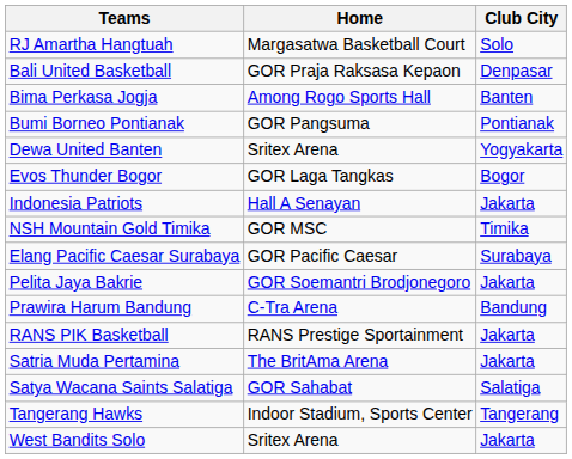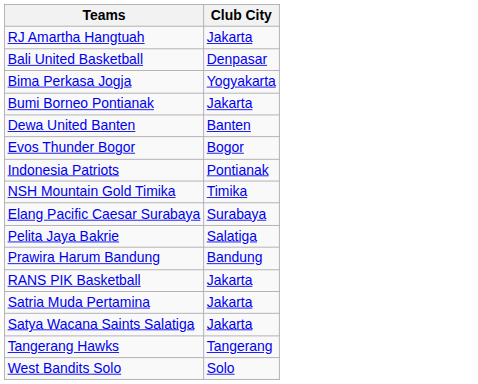- column: Home | Margasatwa Basketball Court | GOR Praja Raksasa Kepaon | Among Rogo Sports Hall | GOR Pangsuma | Sritex Arena | GOR Laga Tangkas | Hall A Senayan | GOR MSC | GOR Pacific Caesar | GOR Soemantri Brodjonegoro | C-Tra Arena | RANS Prestige Sportainment | The BritAma Arena | GOR Sahabat | Indoor Stadium, Sports Center | Sritex Arena
RJ Amartha Hangtuah | Club City: Solo -> Jakarta
Bima Perkasa Jogja | Club City: Banten -> Yogyakarta
Bumi Borneo Pontianak | Club City: Pontianak -> Jakarta
Dewa United Banten | Club City: Yogyakarta -> Banten
Indonesia Patriots | Club City: Jakarta -> Pontianak
Pelita Jaya Bakrie | Club City: Jakarta -> Salatiga
Satya Wacana Saints Salatiga | Club City: Salatiga -> Jakarta
West Bandits Solo | Club City: Jakarta -> Solo
